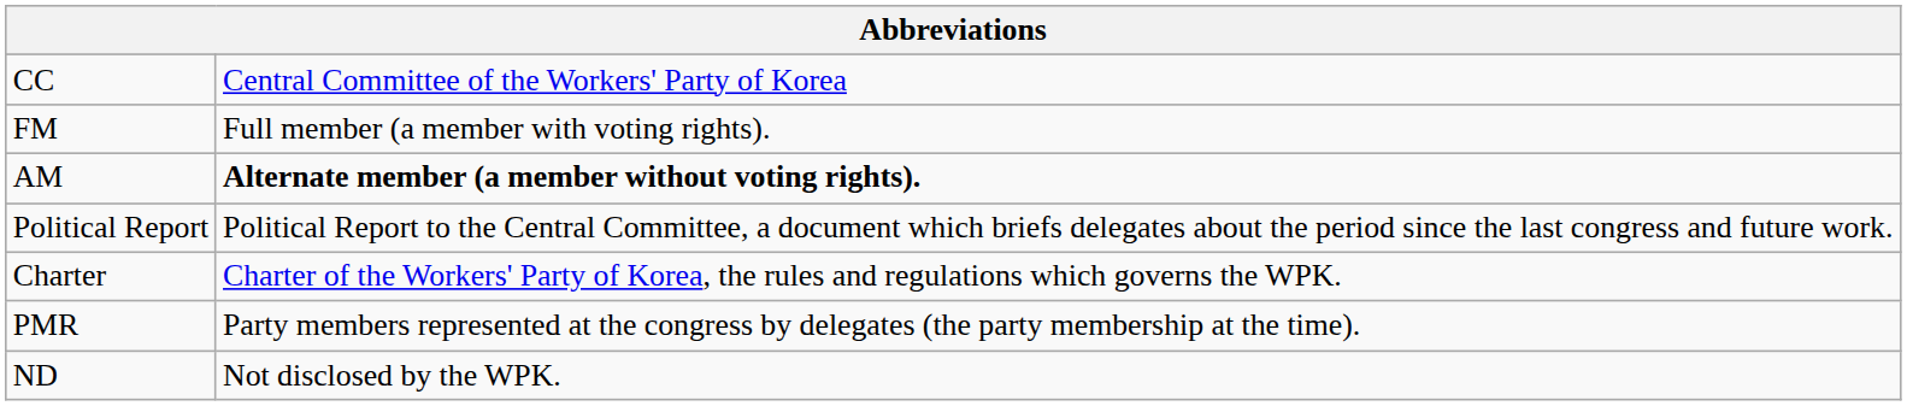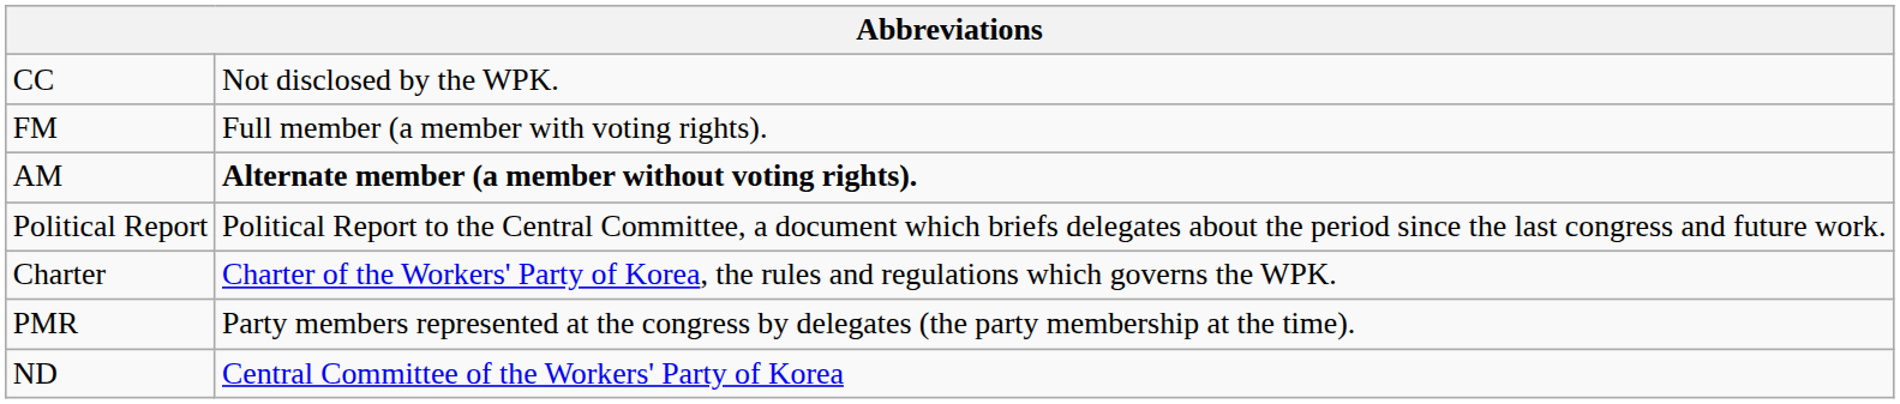CC | column 2: Central Committee of the Workers' Party of Korea -> Not disclosed by the WPK.
ND | column 2: Not disclosed by the WPK. -> Central Committee of the Workers' Party of Korea
